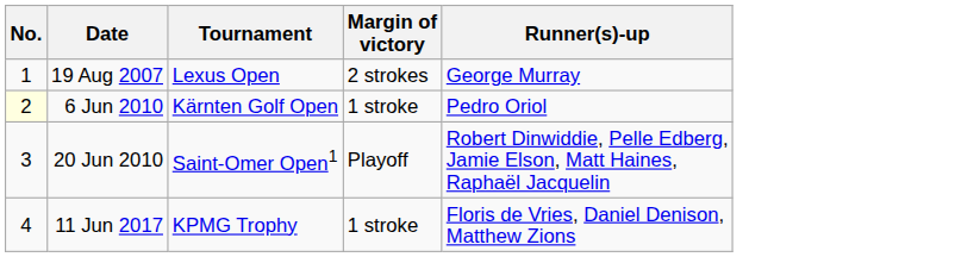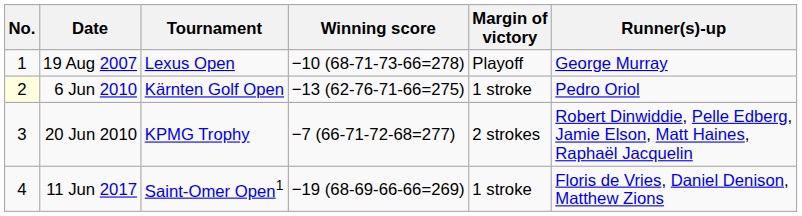+ column: Winning score | −10 (68-71-73-66=278) | −13 (62-76-71-66=275) | −7 (66-71-72-68=277) | −19 (68-69-66-66=269)
19 Aug 2007 | Margin of victory: 2 strokes -> Playoff
20 Jun 2010 | Tournament: Saint-Omer Open1 -> KPMG Trophy
20 Jun 2010 | Margin of victory: Playoff -> 2 strokes
11 Jun 2017 | Tournament: KPMG Trophy -> Saint-Omer Open1
